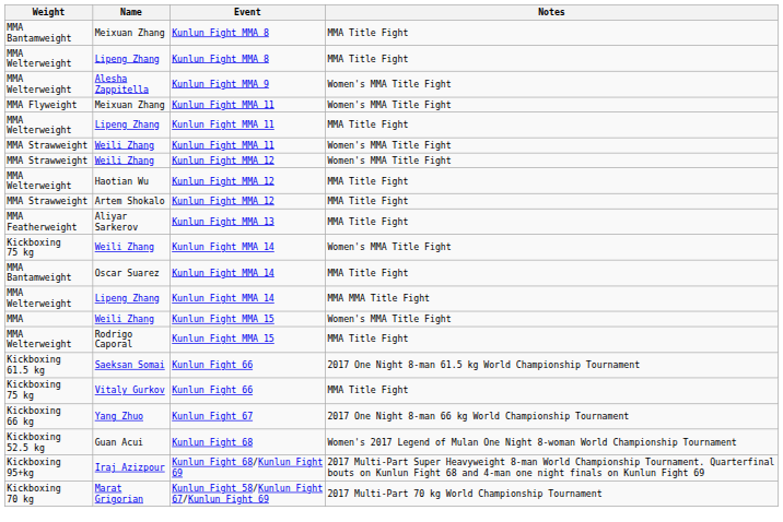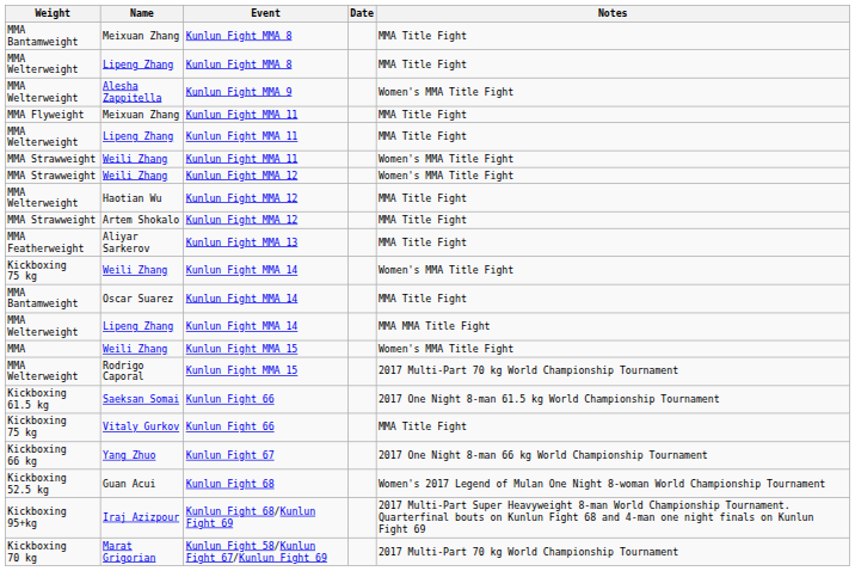+ column: Date
Meixuan Zhang / Kunlun Fight MMA 11 | Notes: Women's MMA Title Fight -> MMA Title Fight
Rodrigo Caporal | Notes: MMA Title Fight -> 2017 Multi-Part 70 kg World Championship Tournament
